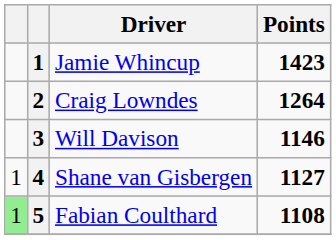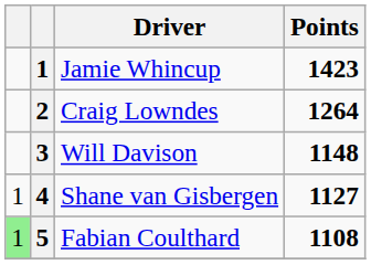Will Davison | Points: 1146 -> 1148
